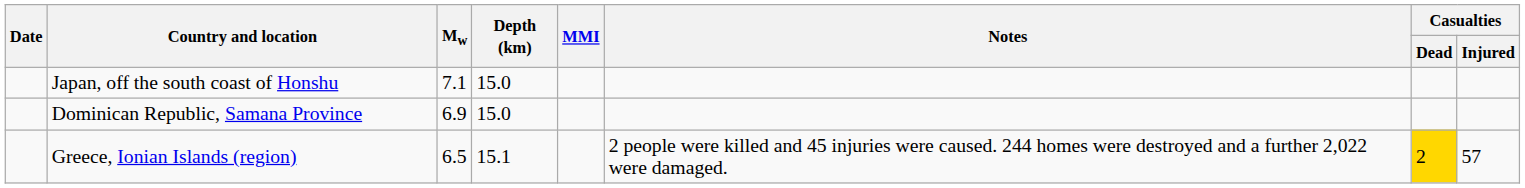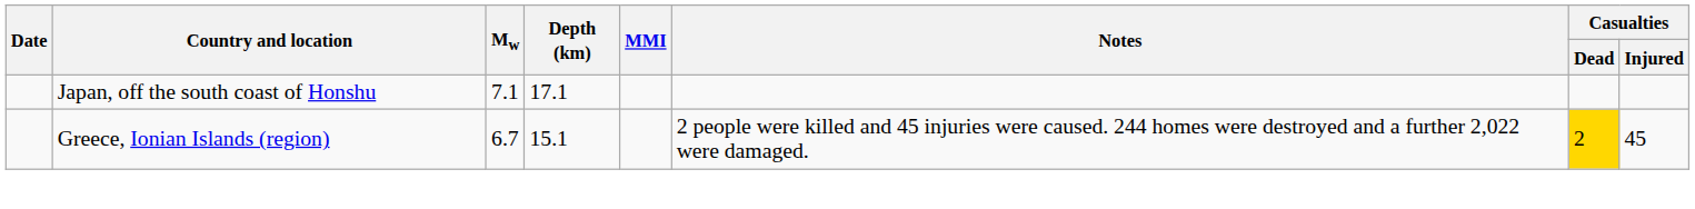Japan, off the south coast of Honshu | Depth (km): 15.0 -> 17.1
- row: Dominican Republic, Samana Province | 6.9 | 15.0
Greece, Ionian Islands (region) | Mw: 6.5 -> 6.7
Greece, Ionian Islands (region) | Casualties / Injured: 57 -> 45
